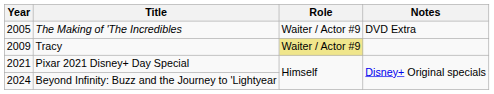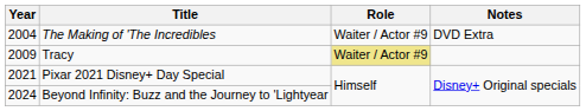The Making of 'The Incredibles | Year: 2005 -> 2004
